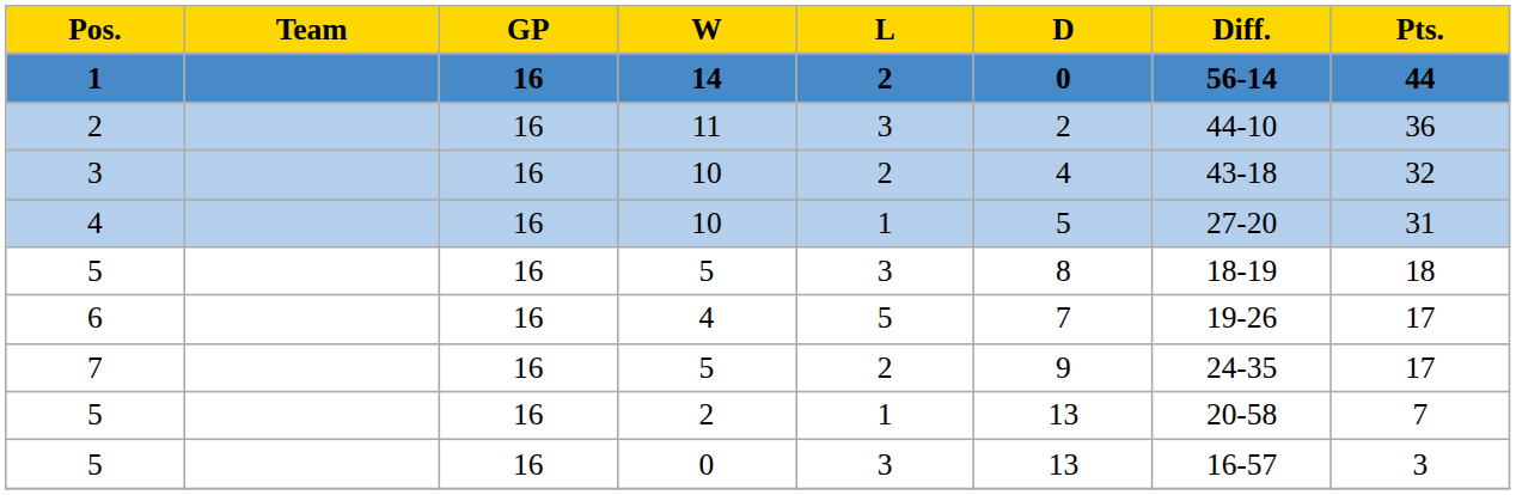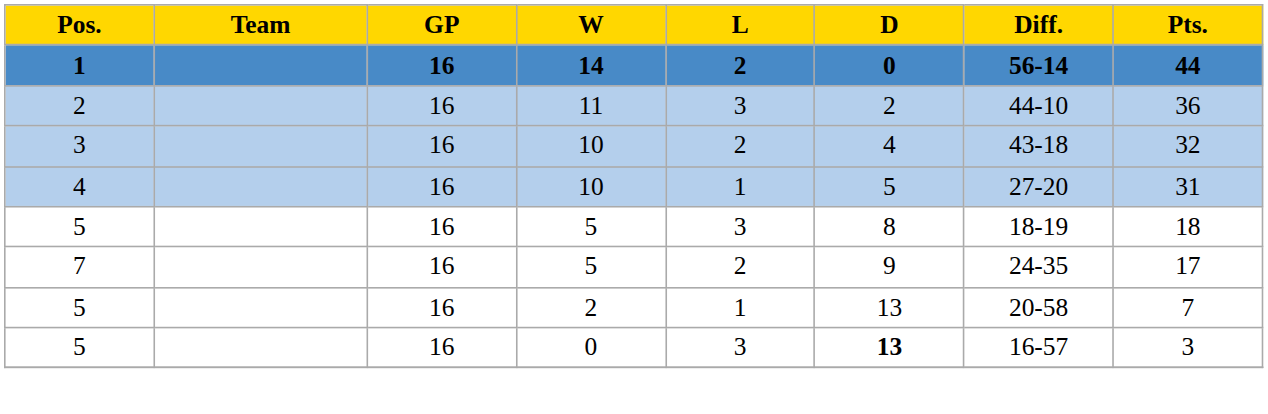- row: 6 | 16 | 4 | 5 | 7 | 19-26 | 17
5 / 0 | D: normal -> bold
